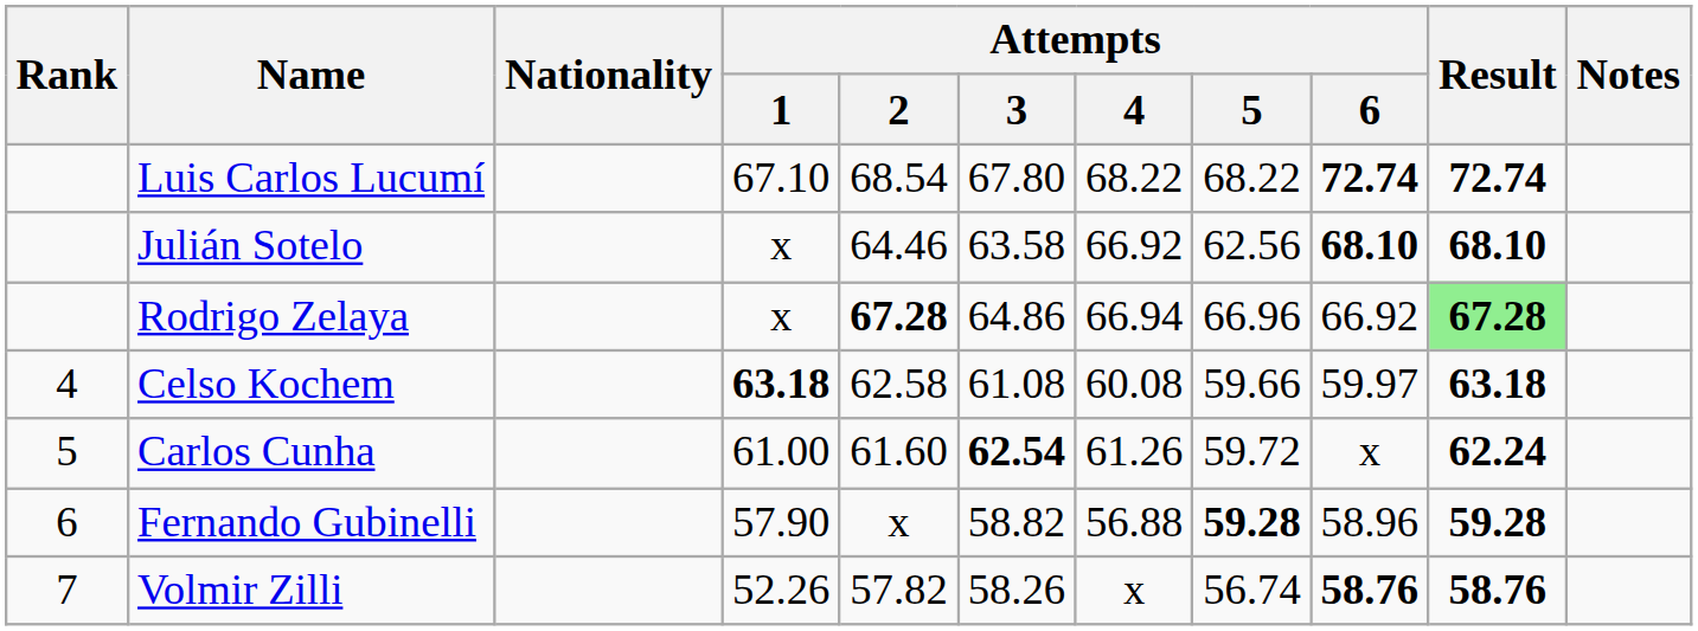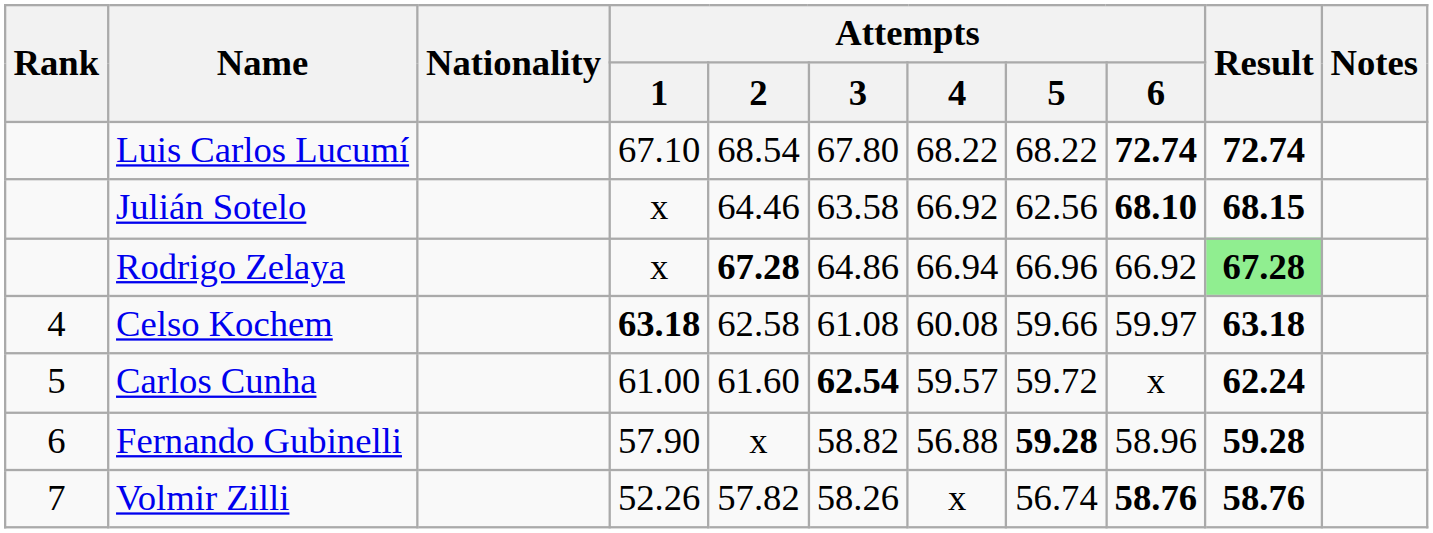Julián Sotelo | Result: 68.10 -> 68.15
Carlos Cunha | Attempts / 4: 61.26 -> 59.57
